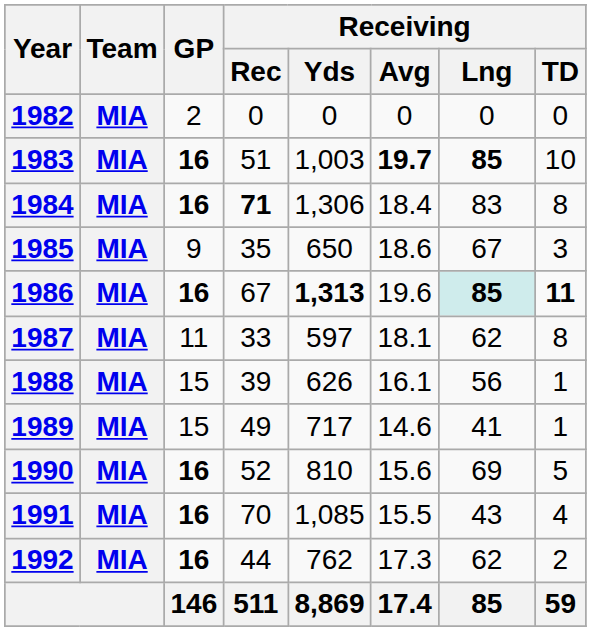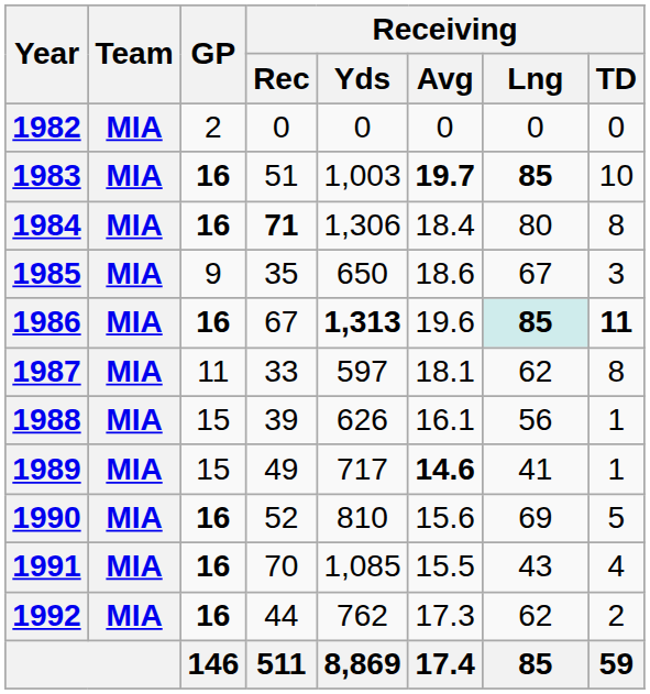1984 | Receiving / Lng: 83 -> 80
1989 | Receiving / Avg: normal -> bold
